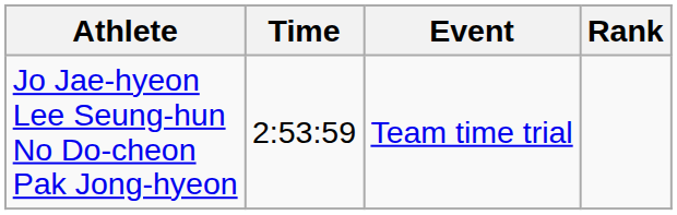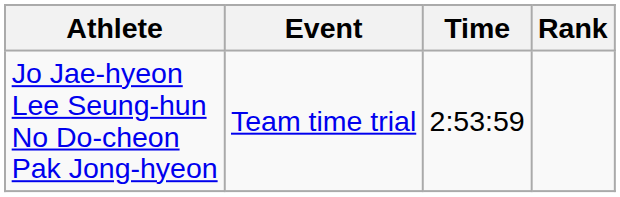columns swapped: Event <-> Time
